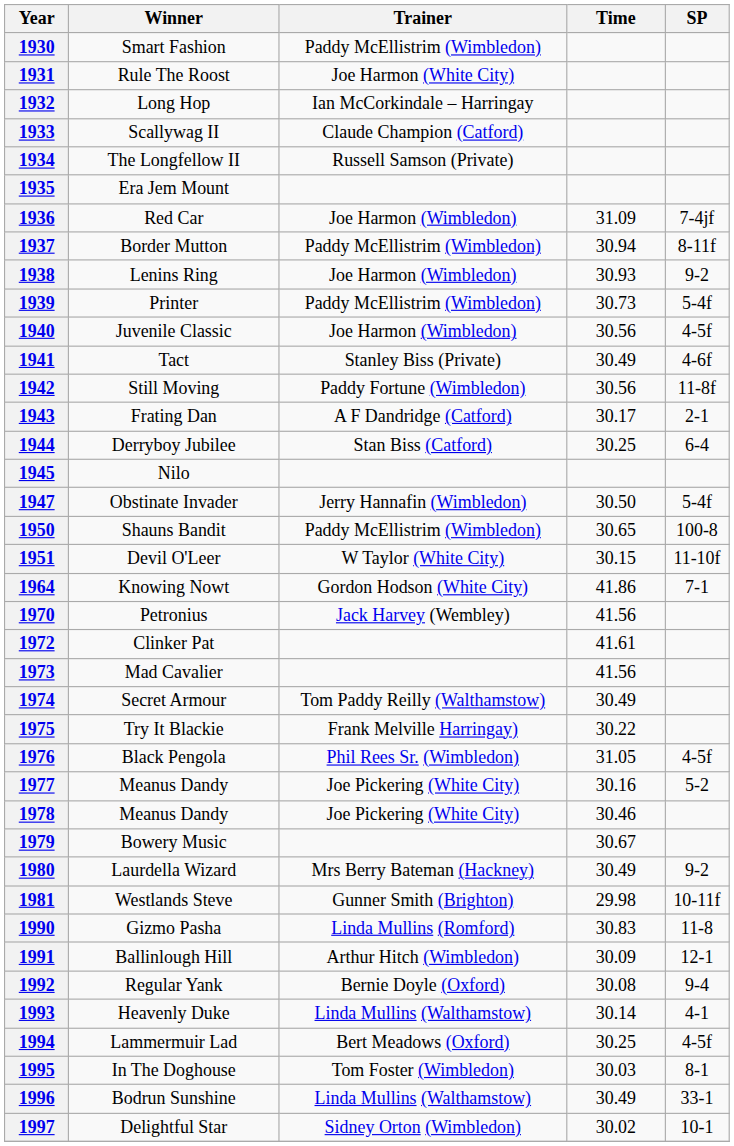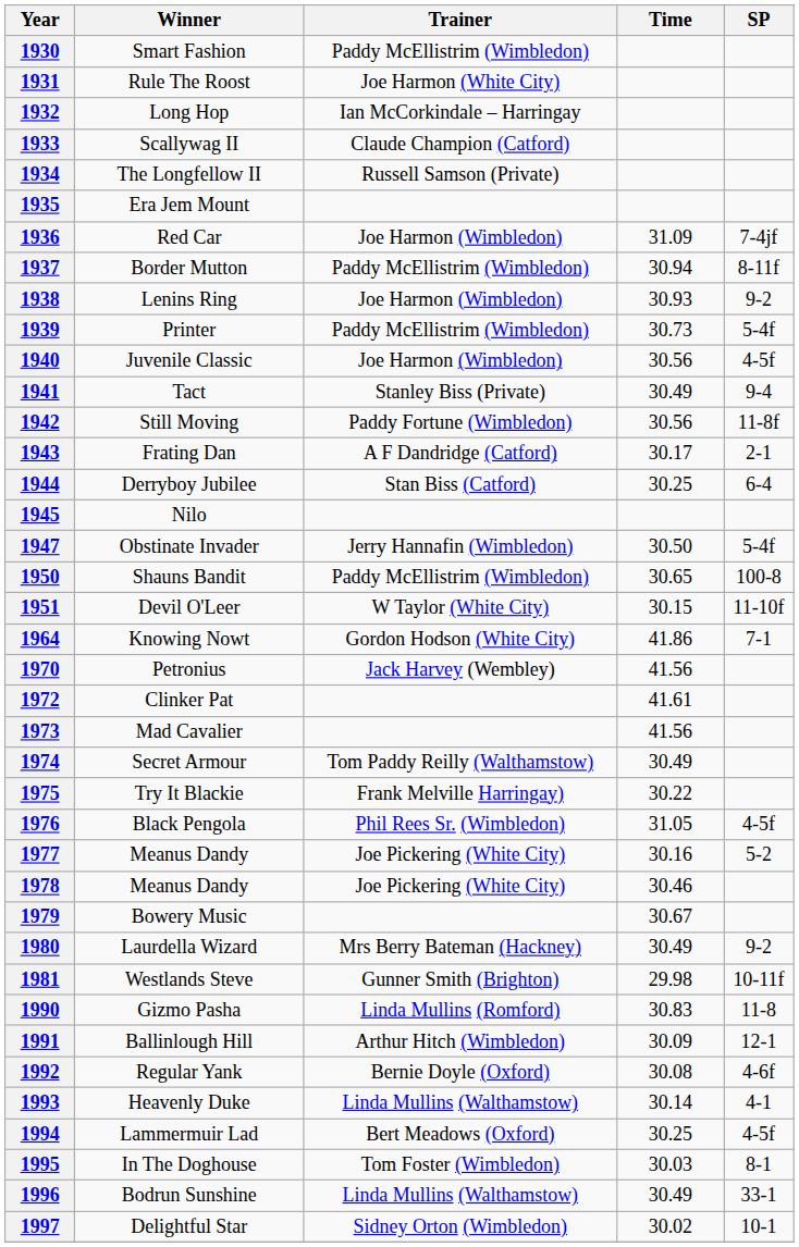1941 | SP: 4-6f -> 9-4
1992 | SP: 9-4 -> 4-6f
